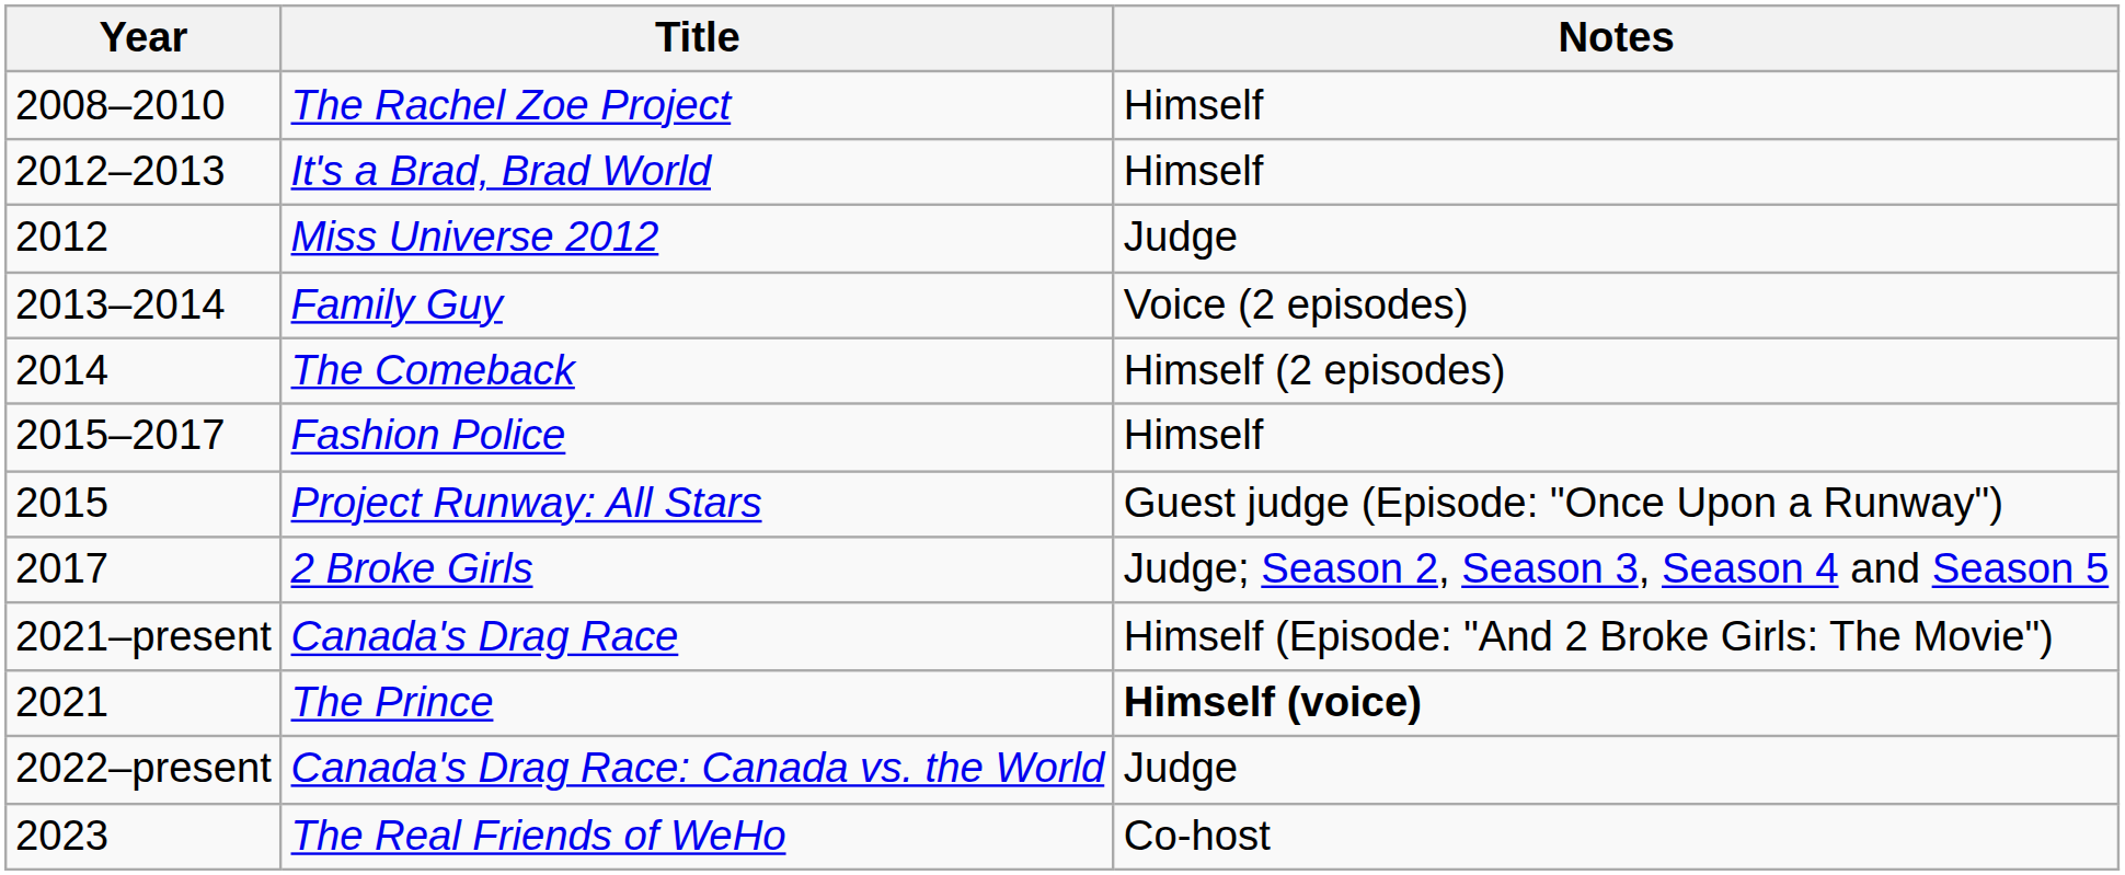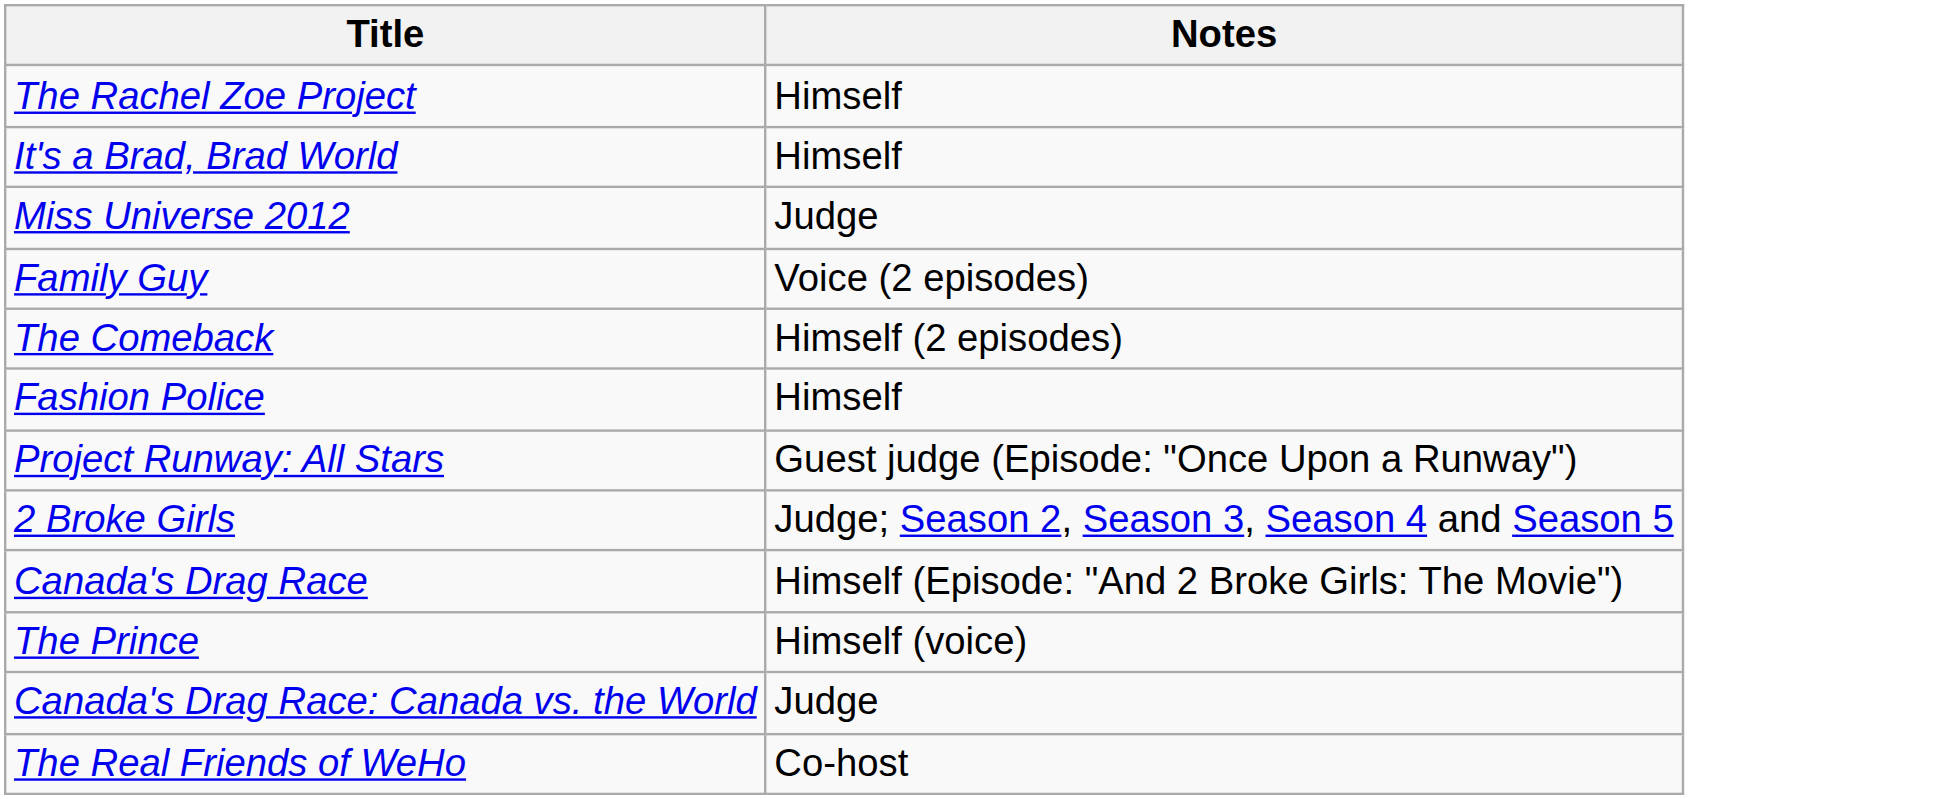- column: Year | 2008–2010 | 2012–2013 | 2012 | 2013–2014 | 2014 | 2015–2017 | 2015 | 2017 | 2021–present | 2021 | 2022–present | 2023
The Prince | Notes: bold -> normal
